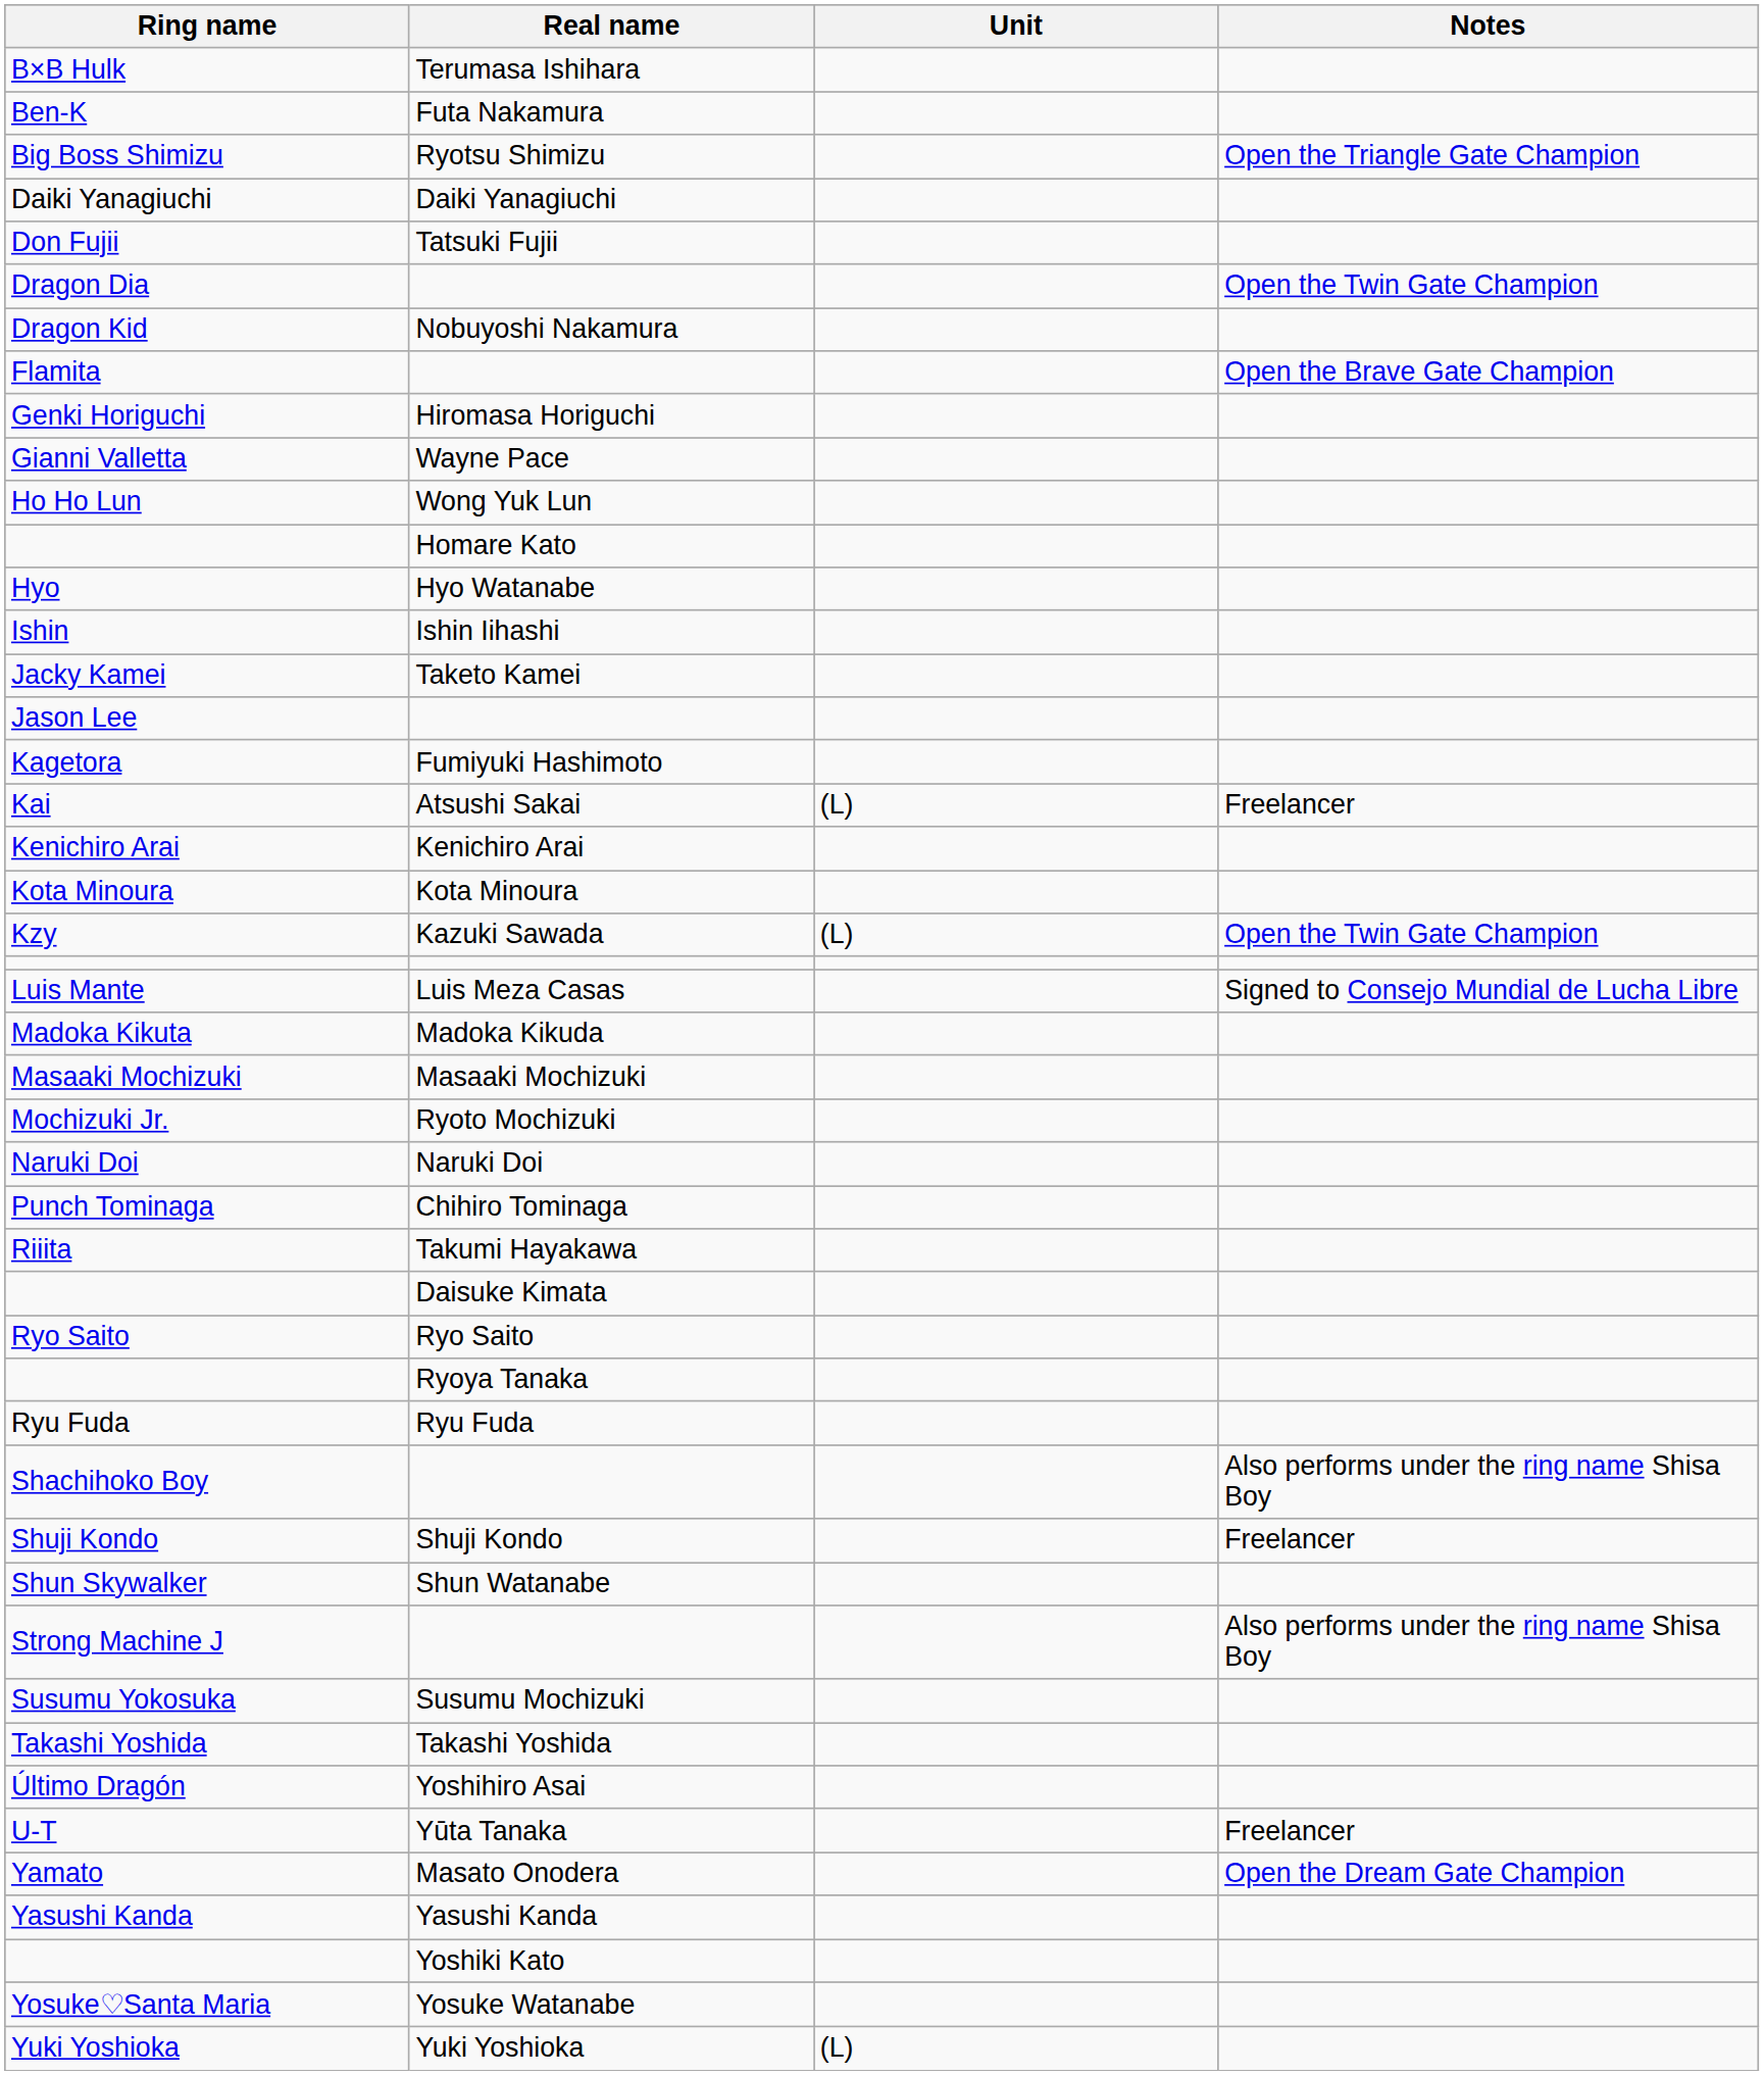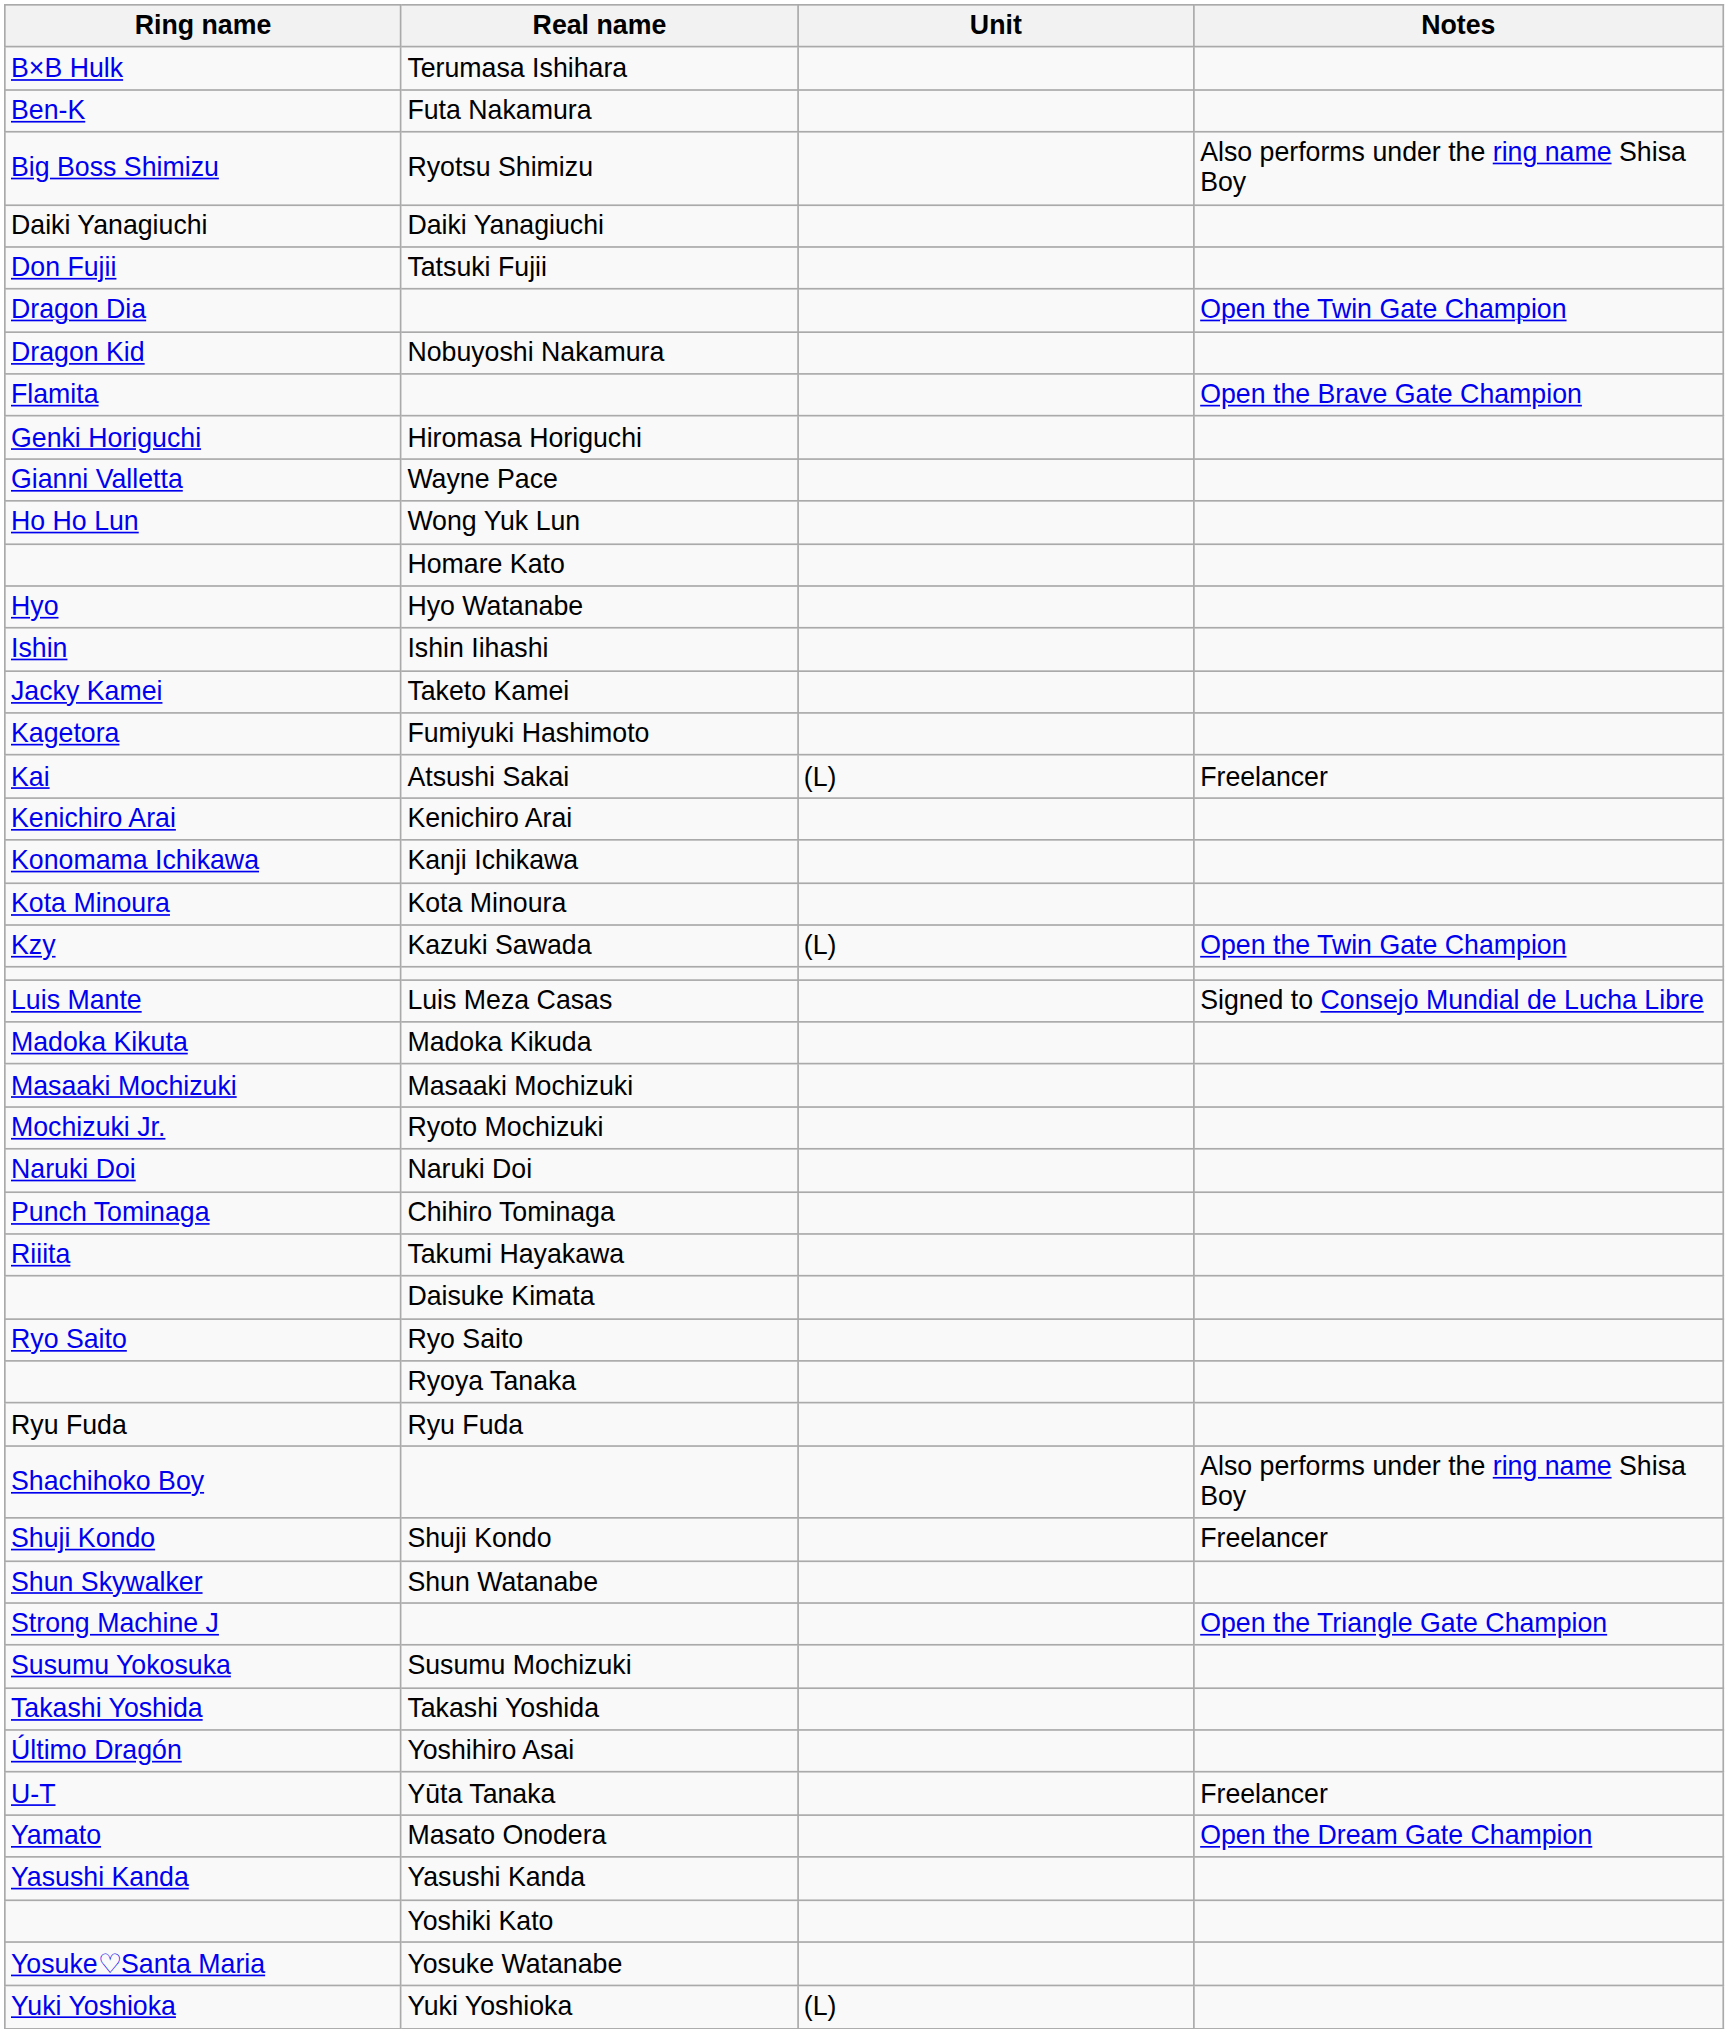Big Boss Shimizu | Notes: Open the Triangle Gate Champion -> Also performs under the ring name Shisa Boy
- row: Jason Lee
+ row: Konomama Ichikawa | Kanji Ichikawa
Strong Machine J | Notes: Also performs under the ring name Shisa Boy -> Open the Triangle Gate Champion
